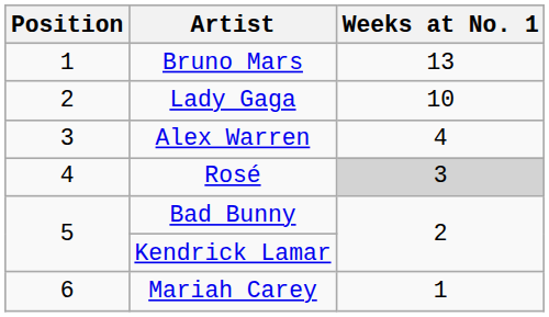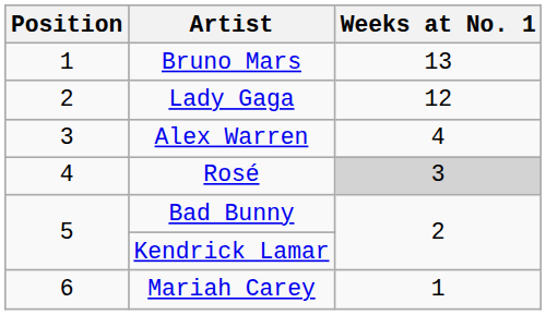Lady Gaga | Weeks at No. 1: 10 -> 12
